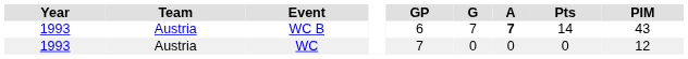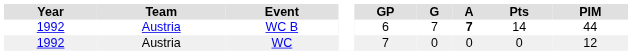WC B | Year: 1993 -> 1992
WC B | PIM: 43 -> 44
WC | Year: 1993 -> 1992
